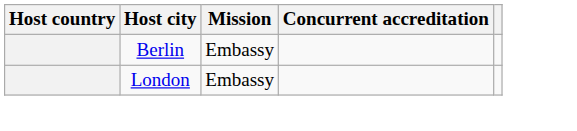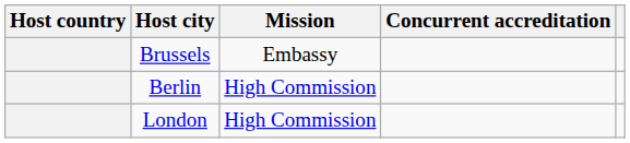+ row: Brussels | Embassy
Berlin | Mission: Embassy -> High Commission
London | Mission: Embassy -> High Commission
